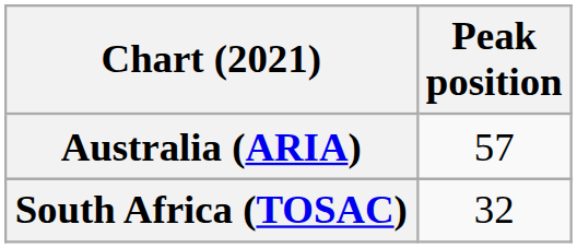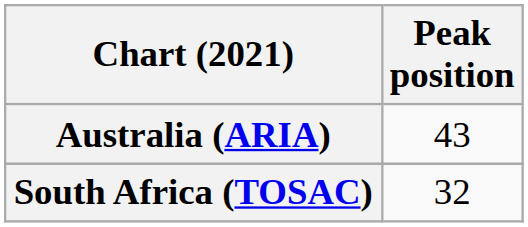Australia (ARIA) | Peak position: 57 -> 43
